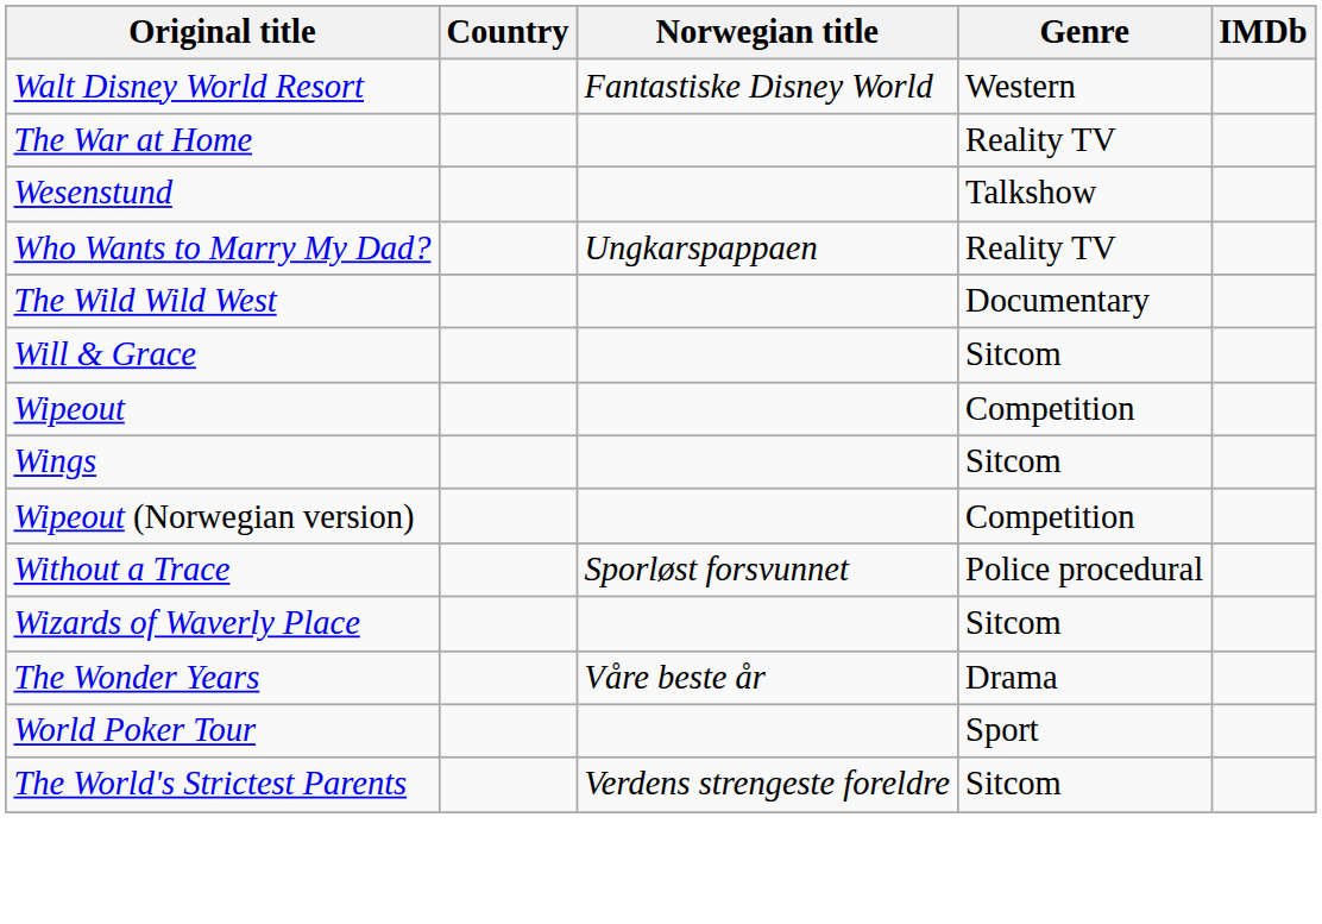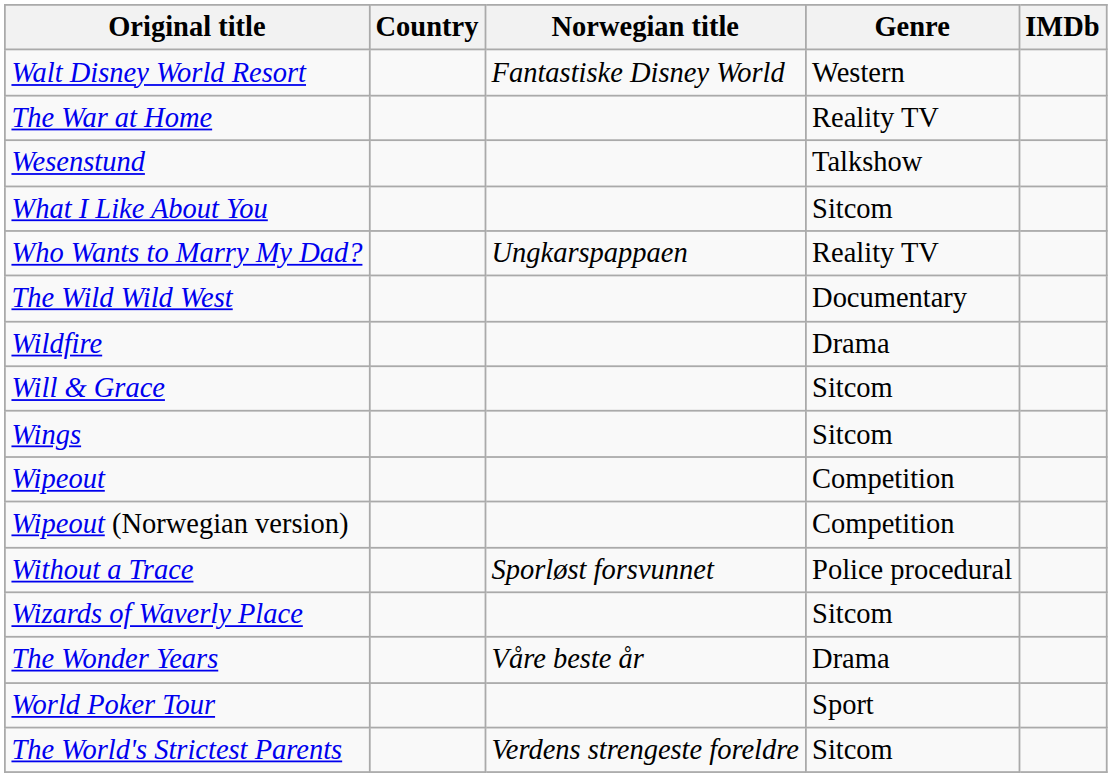+ row: What I Like About You | Sitcom
+ row: Wildfire | Drama
rows swapped: Wings <-> Wipeout
